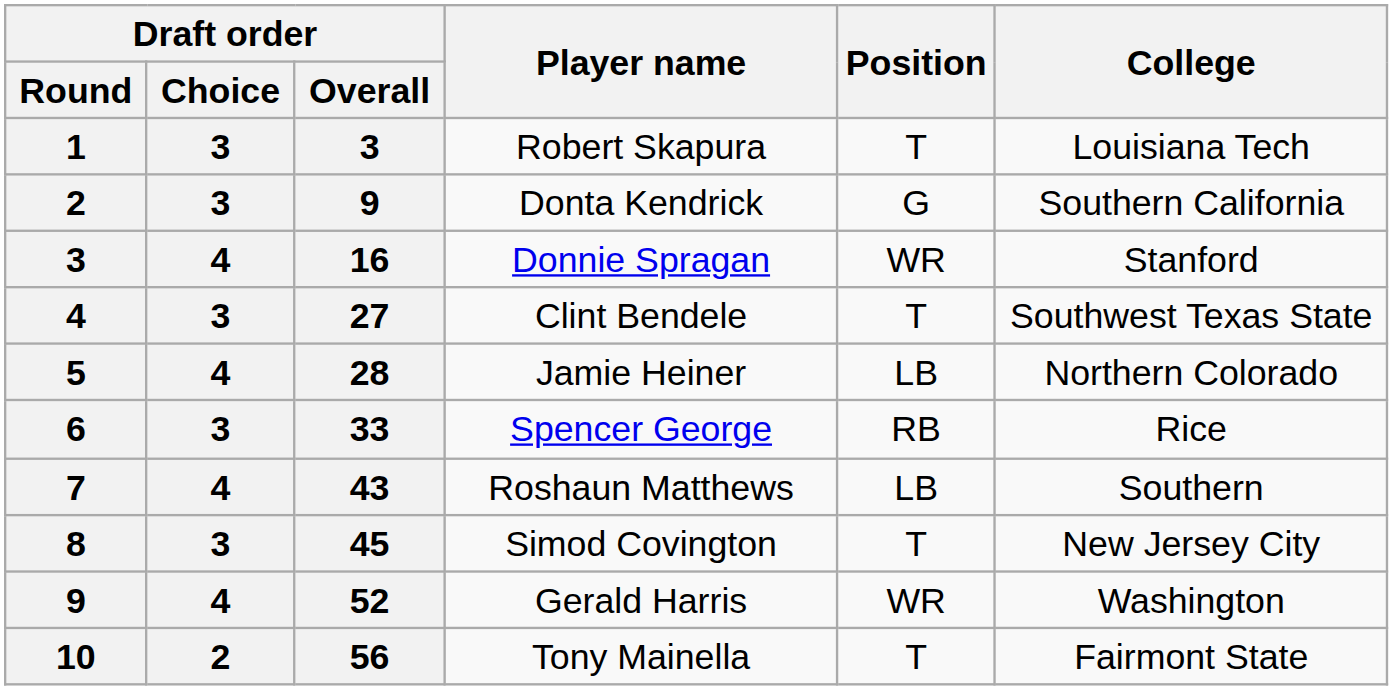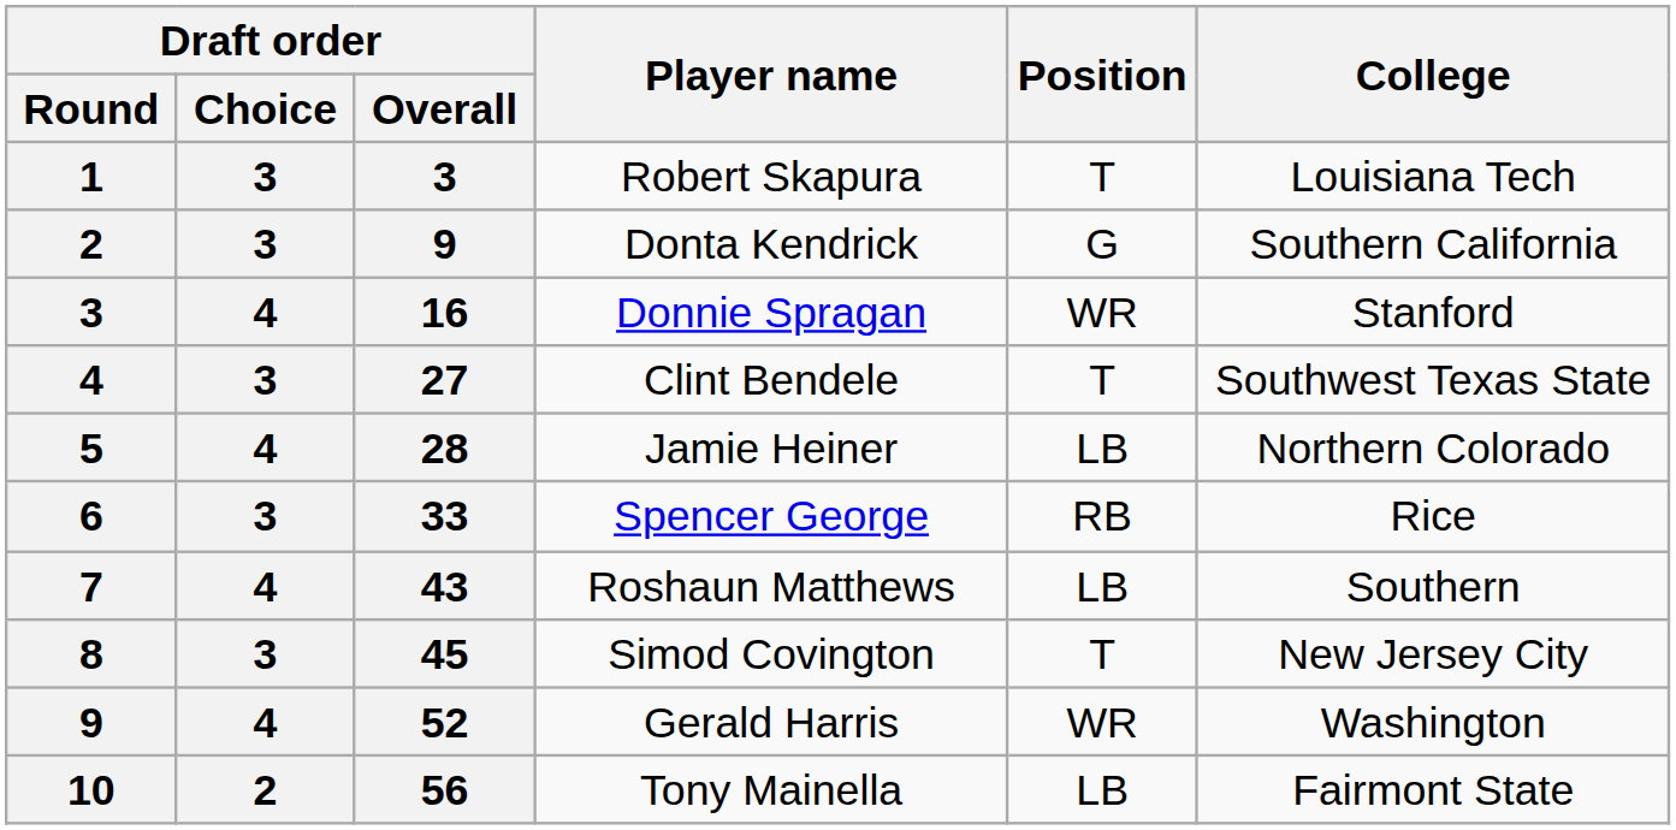Tony Mainella | Position: T -> LB
